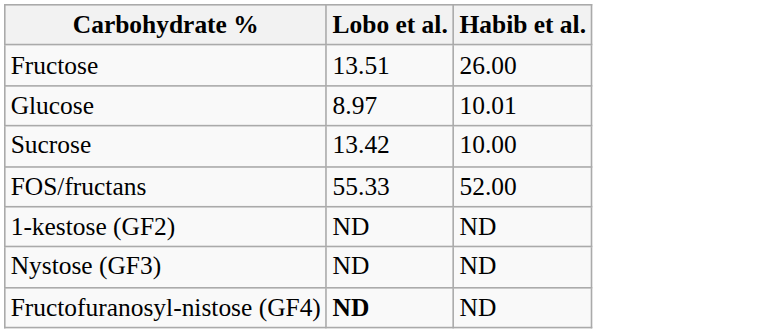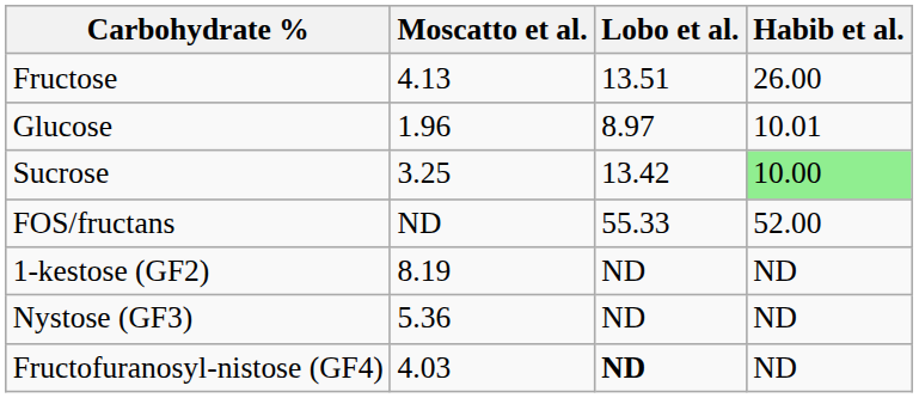+ column: Moscatto et al. | 4.13 | 1.96 | 3.25 | ND | 8.19 | 5.36 | 4.03
Sucrose | Habib et al.: no background -> lightgreen background
